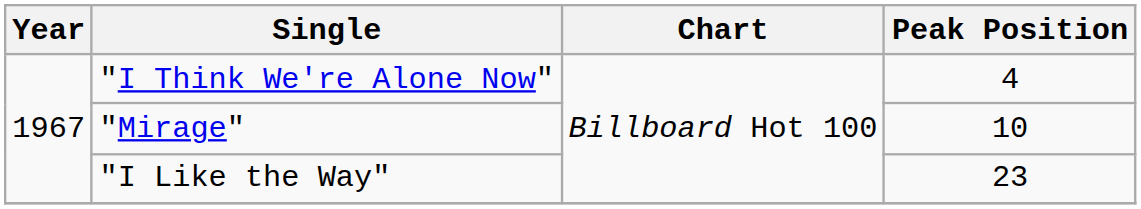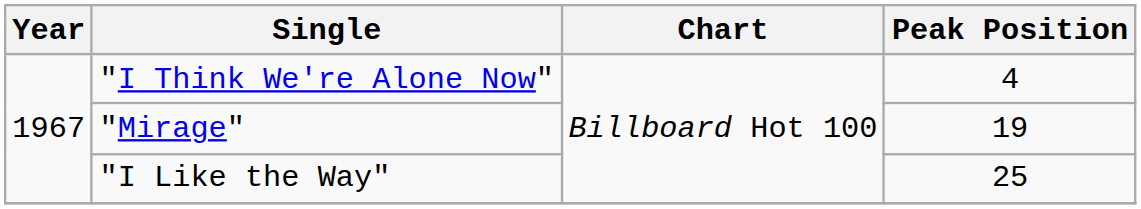"Mirage" | Peak Position: 10 -> 19
"I Like the Way" | Peak Position: 23 -> 25
